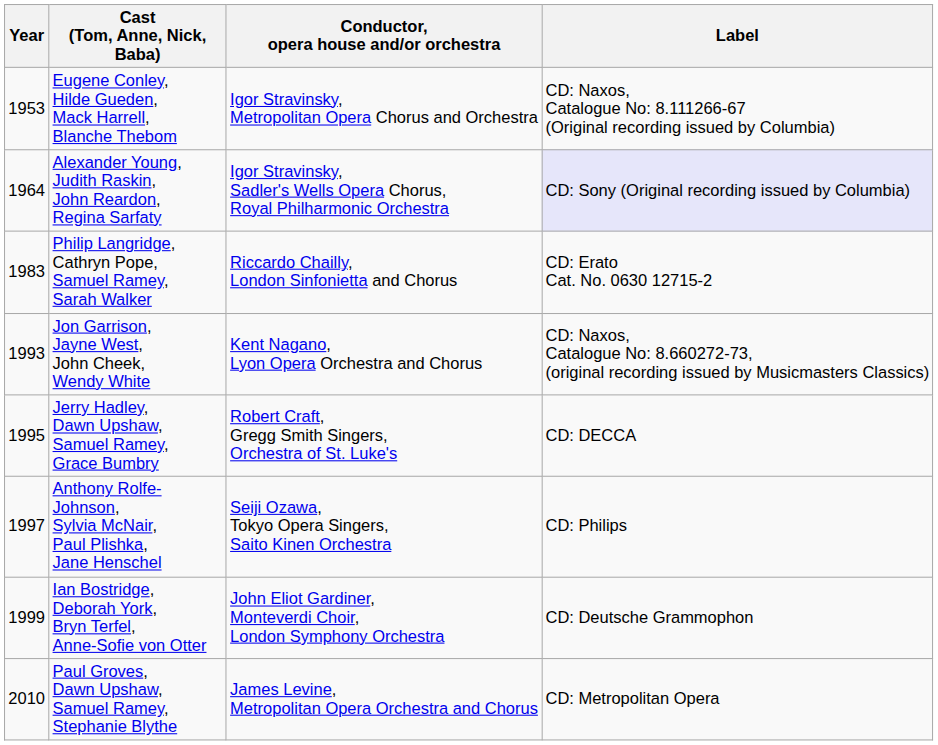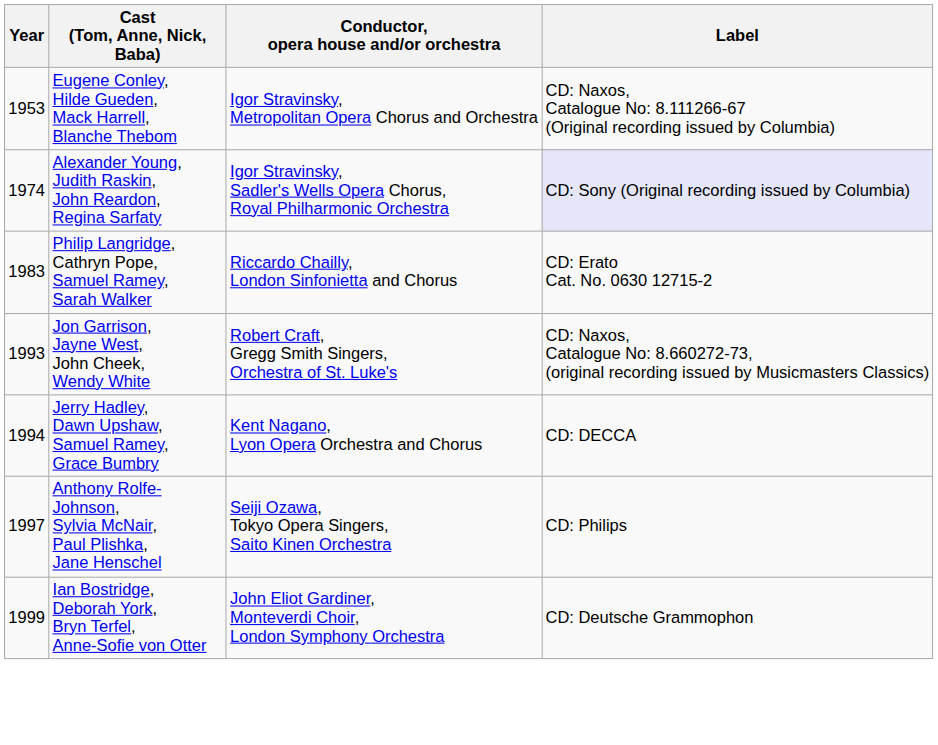Alexander Young, Judith Raskin, John Reardon, Regina Sarfaty | Year: 1964 -> 1974
Jon Garrison, Jayne West, John Cheek, Wendy White | Conductor, opera house and/or orchestra: Kent Nagano, Lyon Opera Orchestra and Chorus -> Robert Craft, Gregg Smith Singers, Orchestra of St. Luke's
Jerry Hadley, Dawn Upshaw, Samuel Ramey, Grace Bumbry | Year: 1995 -> 1994
Jerry Hadley, Dawn Upshaw, Samuel Ramey, Grace Bumbry | Conductor, opera house and/or orchestra: Robert Craft, Gregg Smith Singers, Orchestra of St. Luke's -> Kent Nagano, Lyon Opera Orchestra and Chorus
- row: 2010 | Paul Groves, Dawn Upshaw, Samuel Ramey, Stephanie Blythe | James Levine, Metropolitan Opera Orchestra and Chorus | CD: Metropolitan Opera
